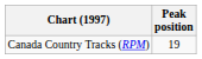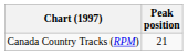Canada Country Tracks (RPM) | Peak position: 19 -> 21
